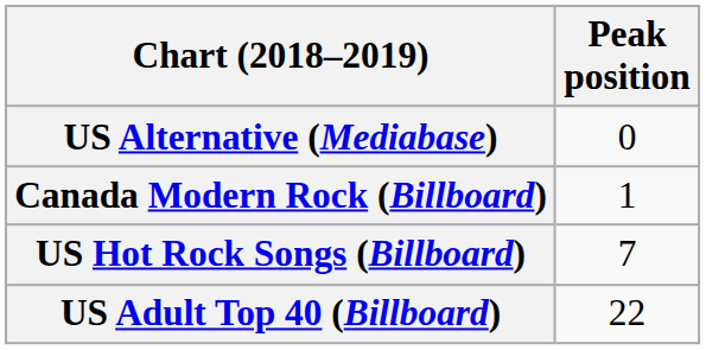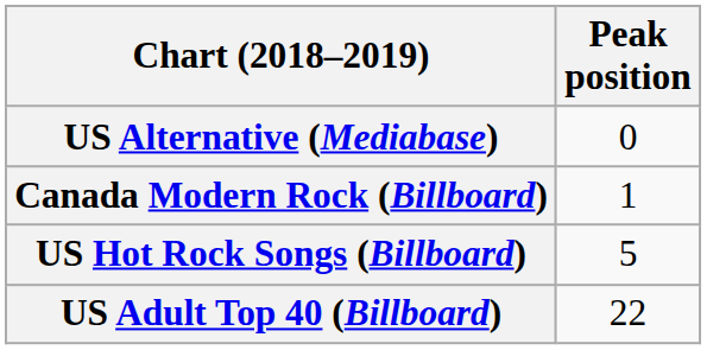US Hot Rock Songs (Billboard) | Peak position: 7 -> 5
